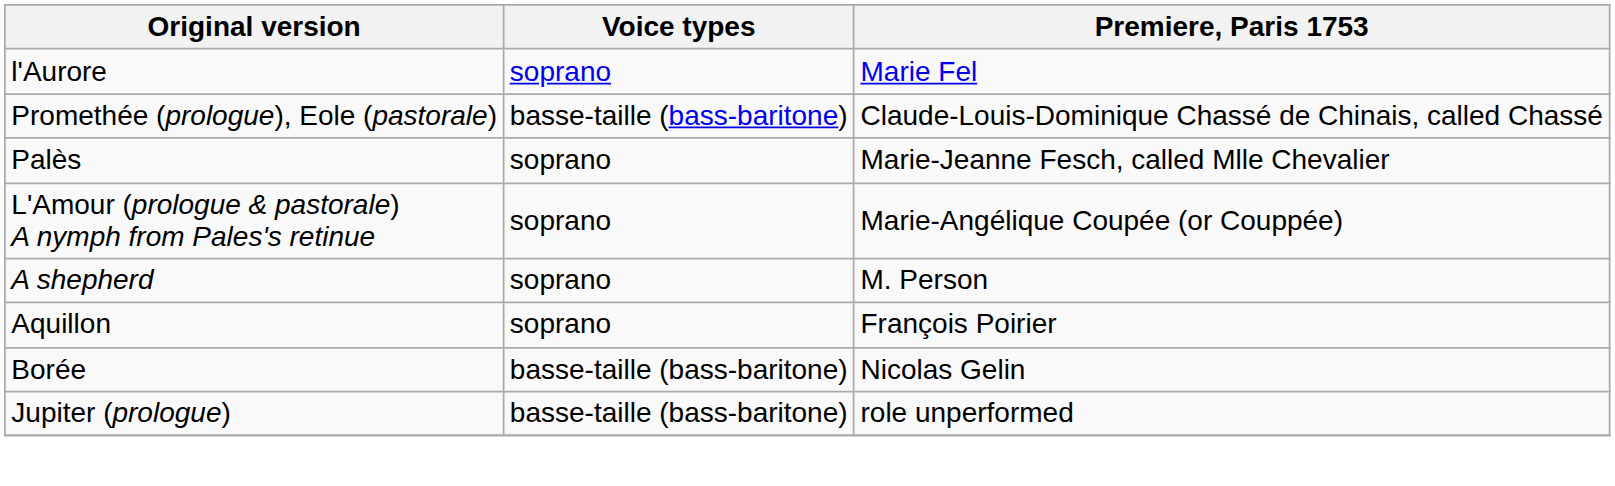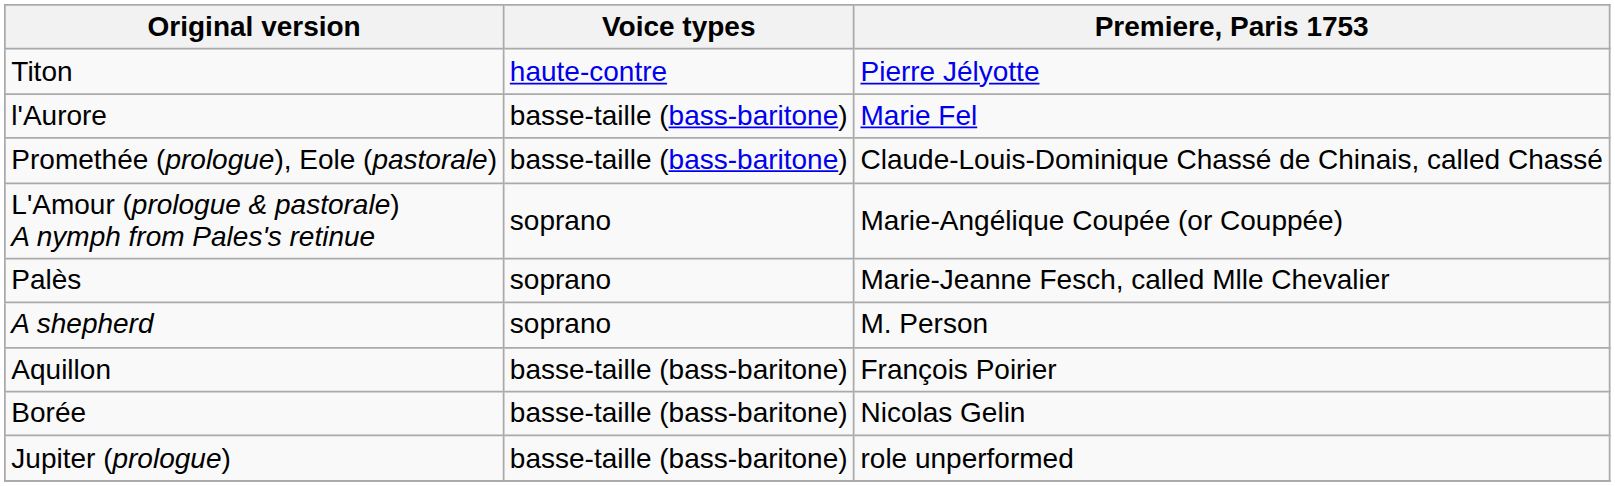+ row: Titon | haute-contre | Pierre Jélyotte
l'Aurore | Voice types: soprano -> basse-taille (bass-baritone)
rows swapped: Palès <-> L'Amour (prologue & pastorale) A nymph from Pales's retinue
Aquillon | Voice types: soprano -> basse-taille (bass-baritone)
